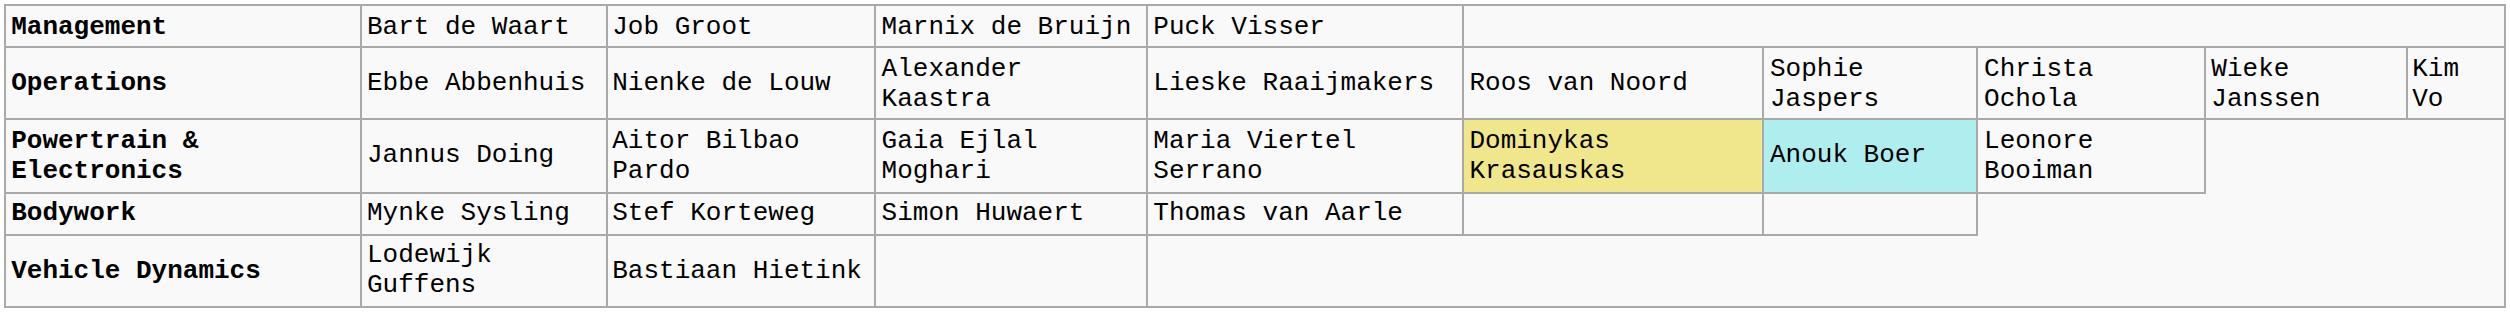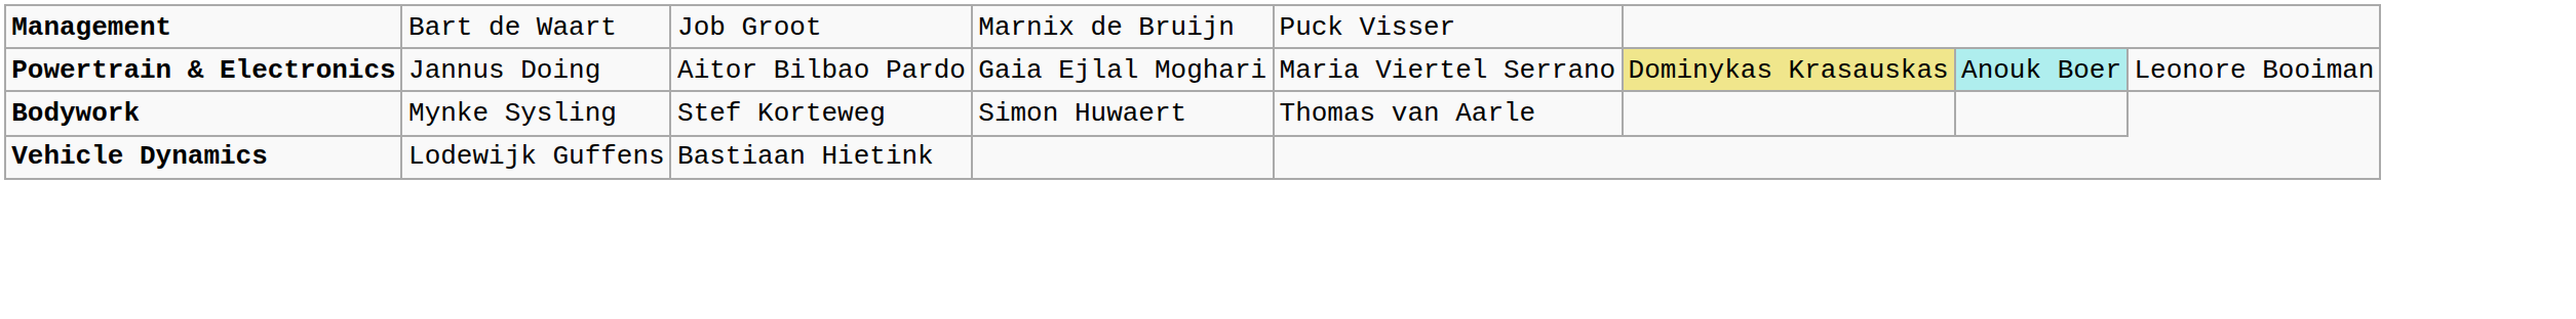- row: Operations | Ebbe Abbenhuis | Nienke de Louw | Alexander Kaastra | Lieske Raaijmakers | Roos van Noord | Sophie Jaspers | Christa Ochola | Wieke Janssen | Kim Vo
